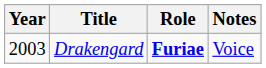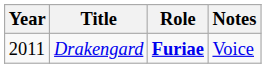Drakengard | Year: 2003 -> 2011
